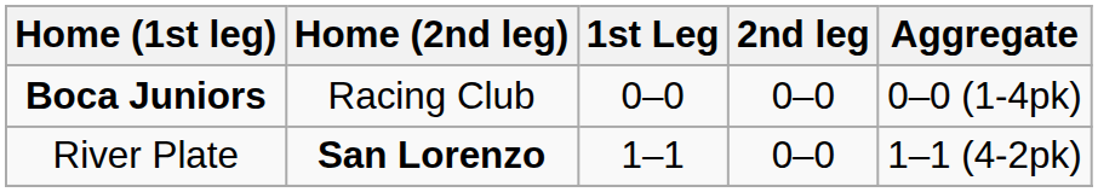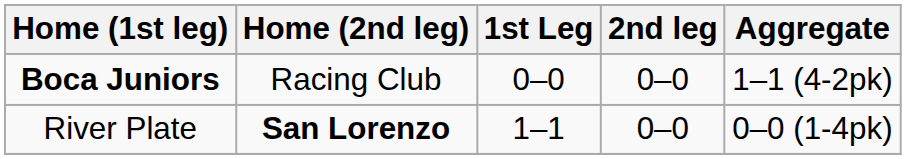Boca Juniors | Aggregate: 0–0 (1-4pk) -> 1–1 (4-2pk)
River Plate | Aggregate: 1–1 (4-2pk) -> 0–0 (1-4pk)
